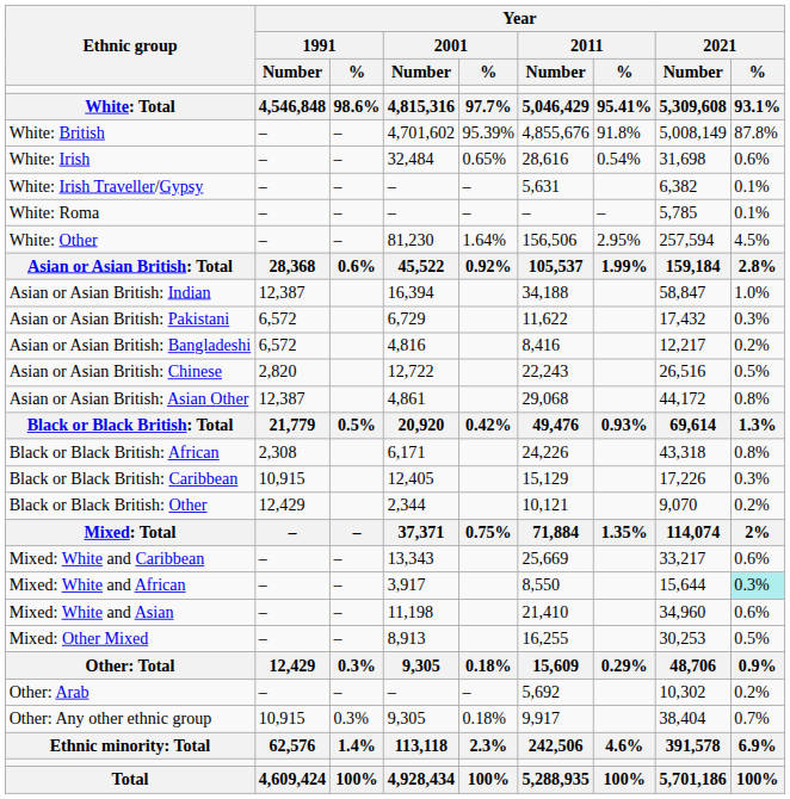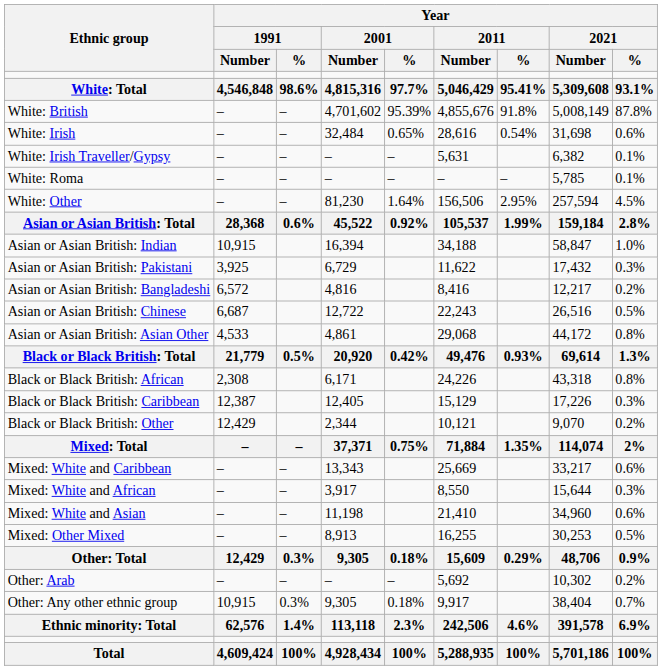Asian or Asian British: Indian | Year / 1991 / Number: 12,387 -> 10,915
Asian or Asian British: Pakistani | Year / 1991 / Number: 6,572 -> 3,925
Asian or Asian British: Chinese | Year / 1991 / Number: 2,820 -> 6,687
Asian or Asian British: Asian Other | Year / 1991 / Number: 12,387 -> 4,533
Black or Black British: Caribbean | Year / 1991 / Number: 10,915 -> 12,387
Mixed: White and African | Year / 2021 / %: paleturquoise background -> no background
